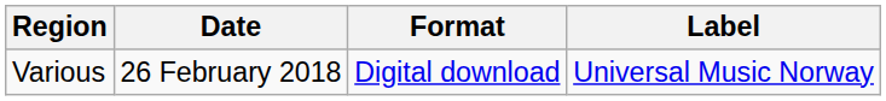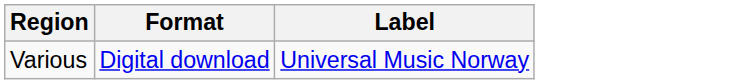- column: Date | 26 February 2018
